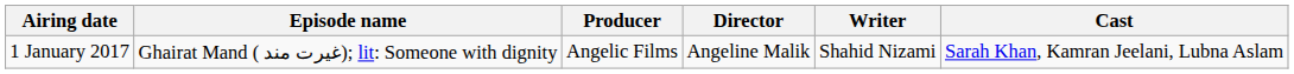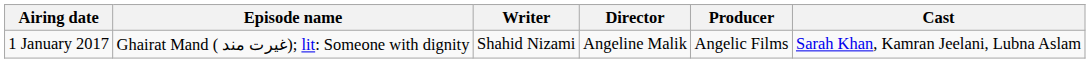columns swapped: Writer <-> Producer
